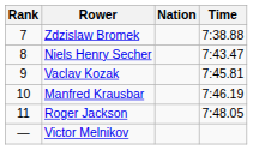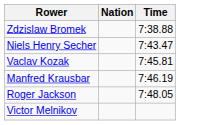- column: Rank | 7 | 8 | 9 | 10 | 11 | —
